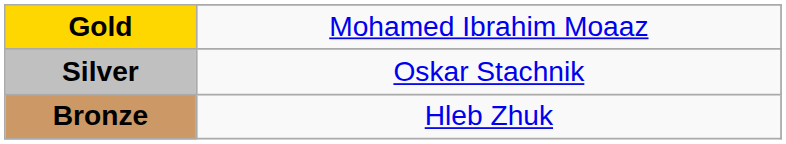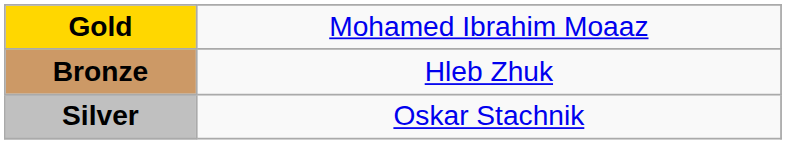rows swapped: Silver <-> Bronze
